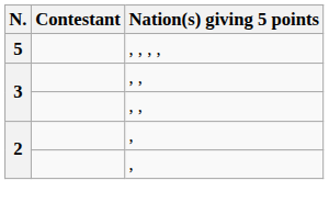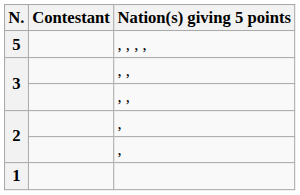+ row: 1
